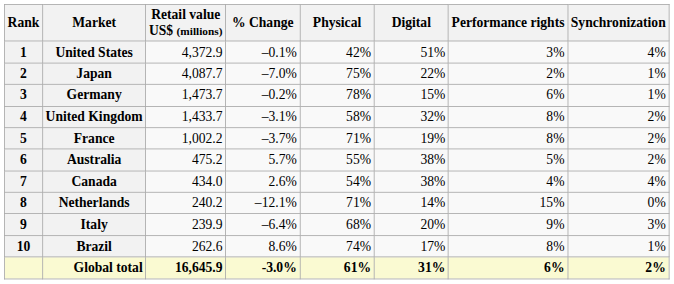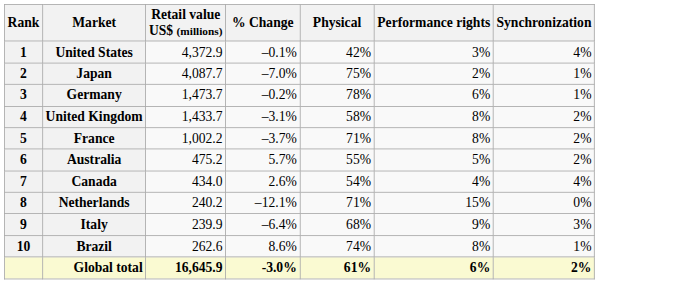- column: Digital | 51% | 22% | 15% | 32% | 19% | 38% | 38% | 14% | 20% | 17% | 31%
